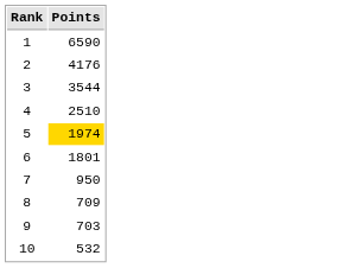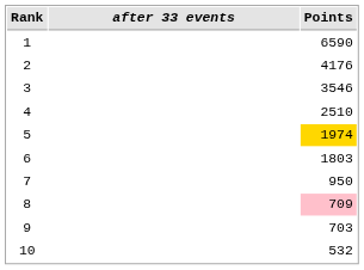+ column: after 33 events
3 | Points: 3544 -> 3546
6 | Points: 1801 -> 1803
8 | Points: no background -> pink background
